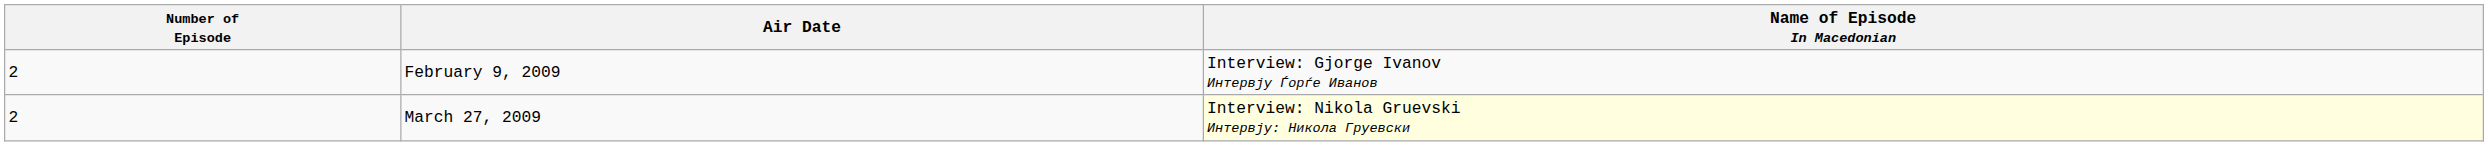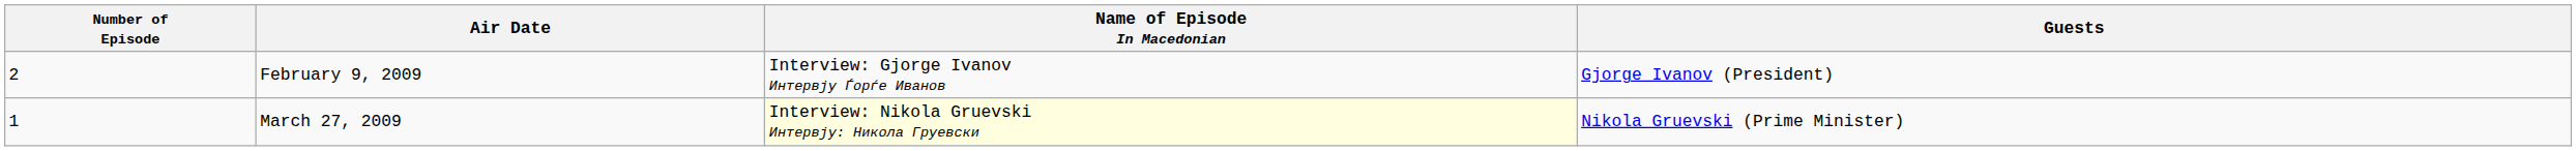+ column: Guests | Gjorge Ivanov (President) | Nikola Gruevski (Prime Minister)
March 27, 2009 | Number of Episode: 2 -> 1
